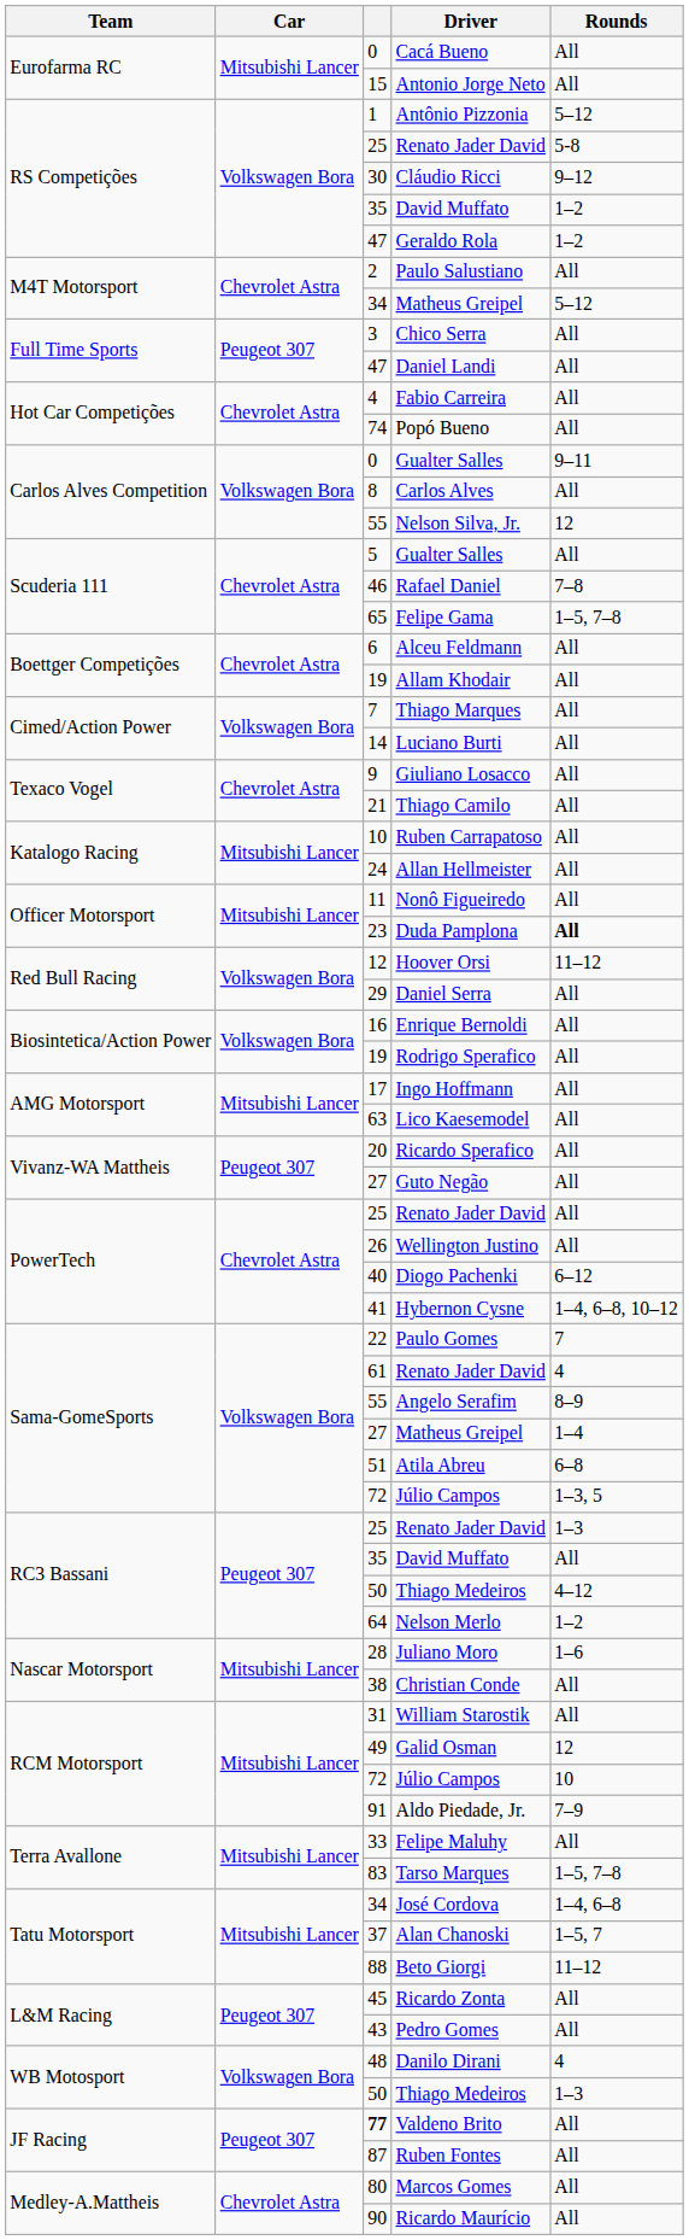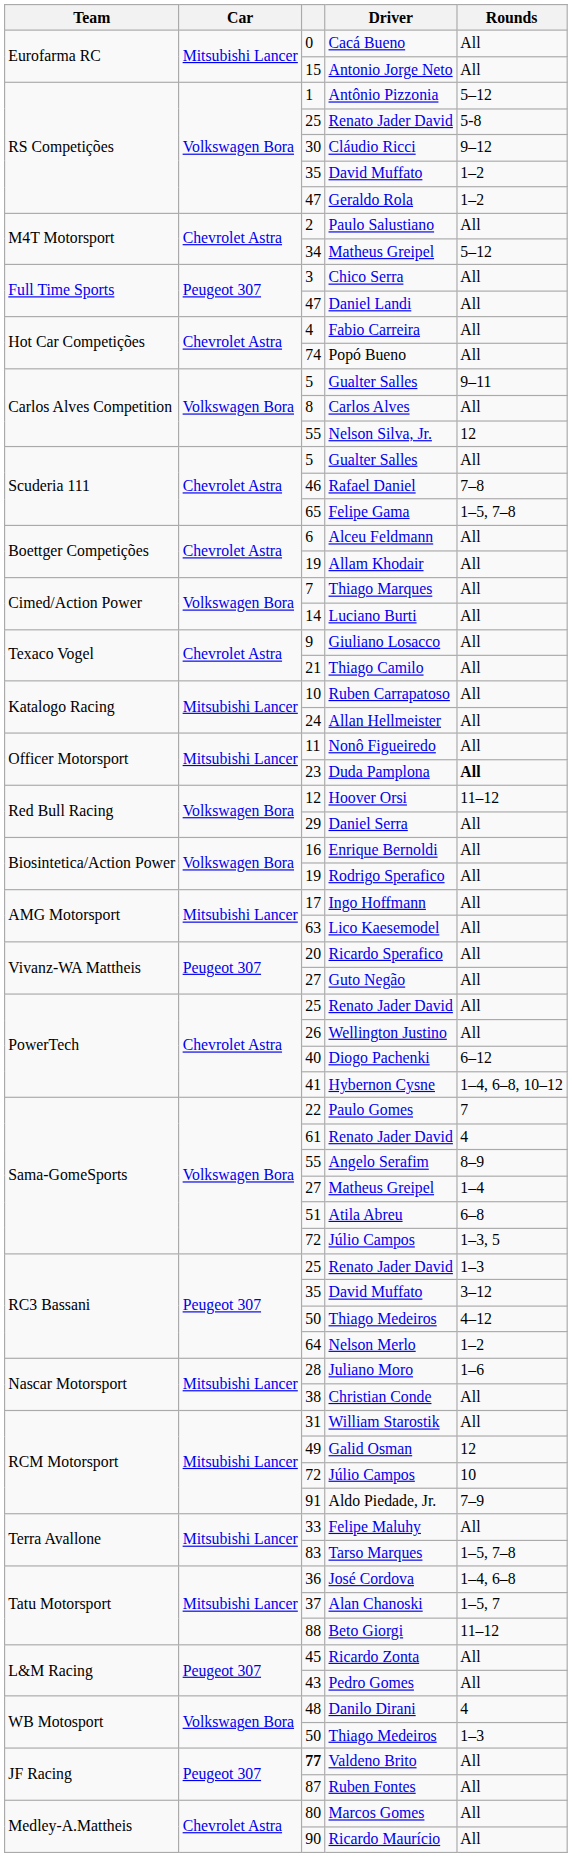Carlos Alves Competition / Gualter Salles | column 3: 0 -> 5
RC3 Bassani / David Muffato | Rounds: All -> 3–12
José Cordova | column 3: 34 -> 36
